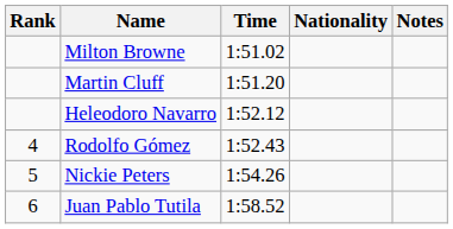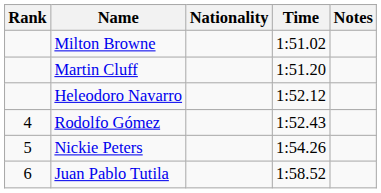columns swapped: Nationality <-> Time
